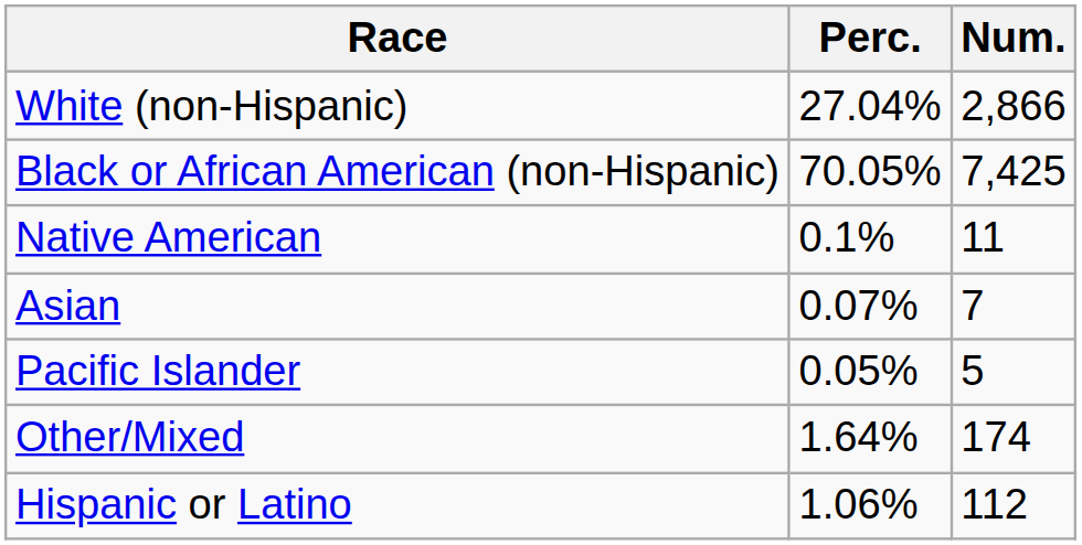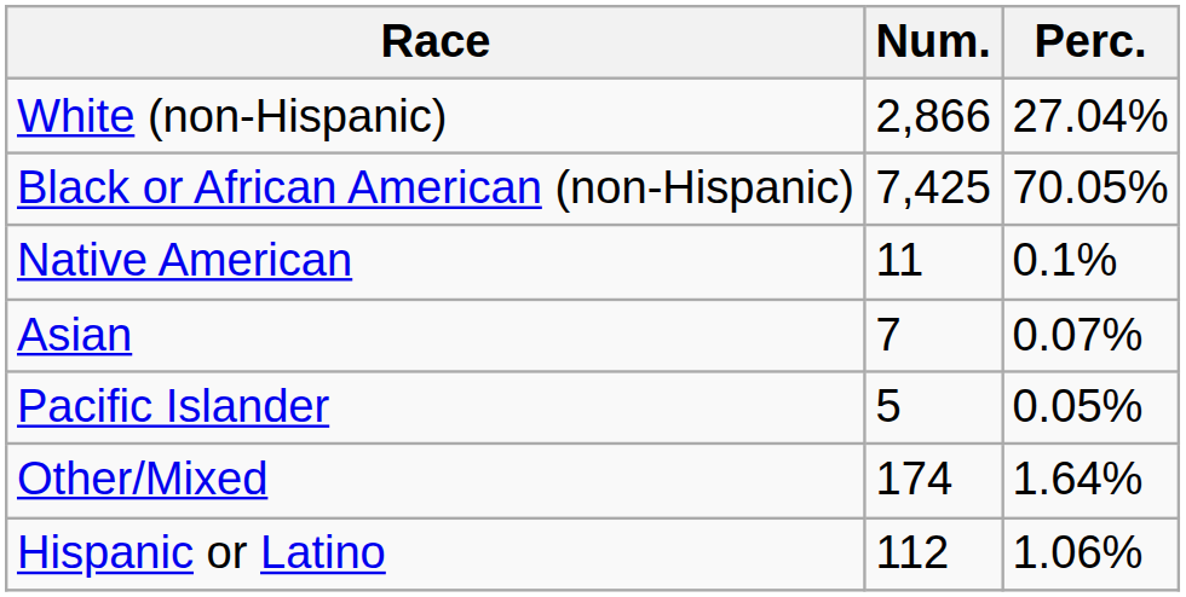columns swapped: Num. <-> Perc.
